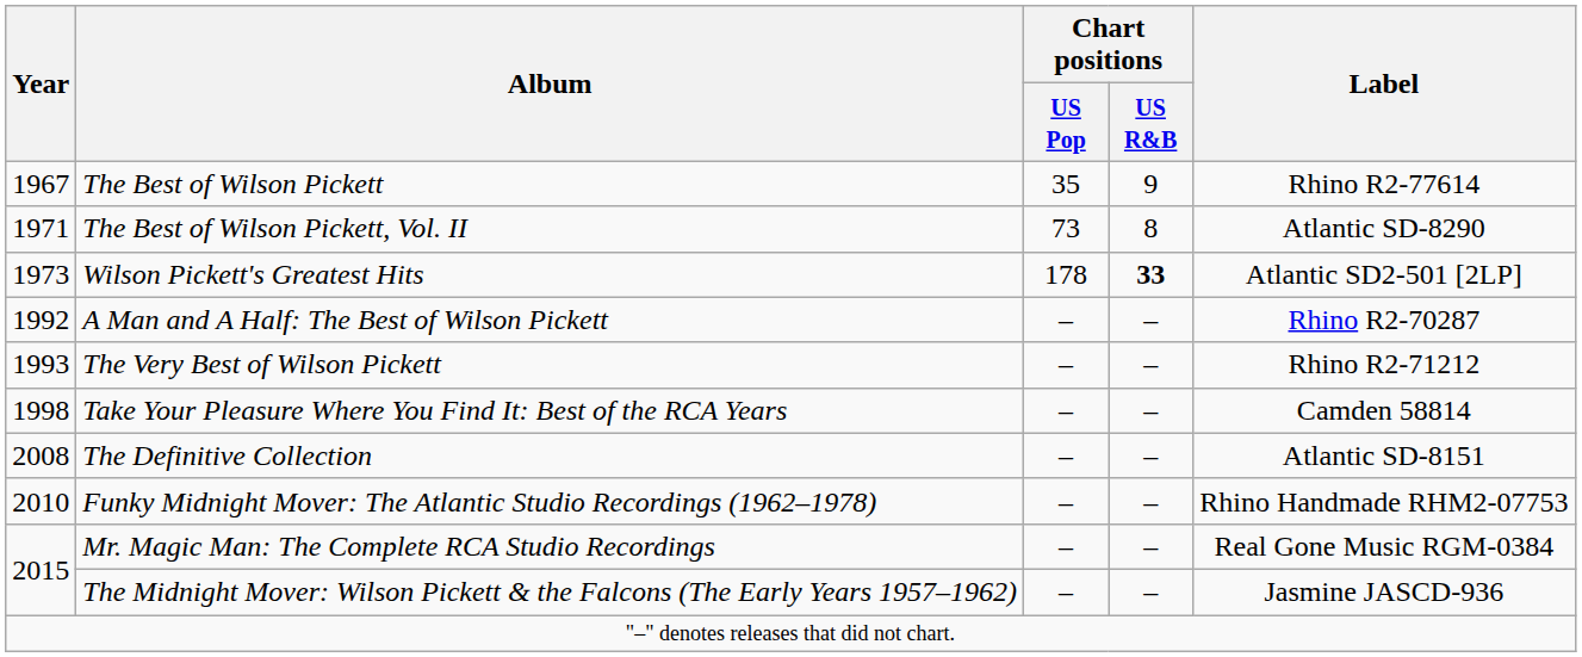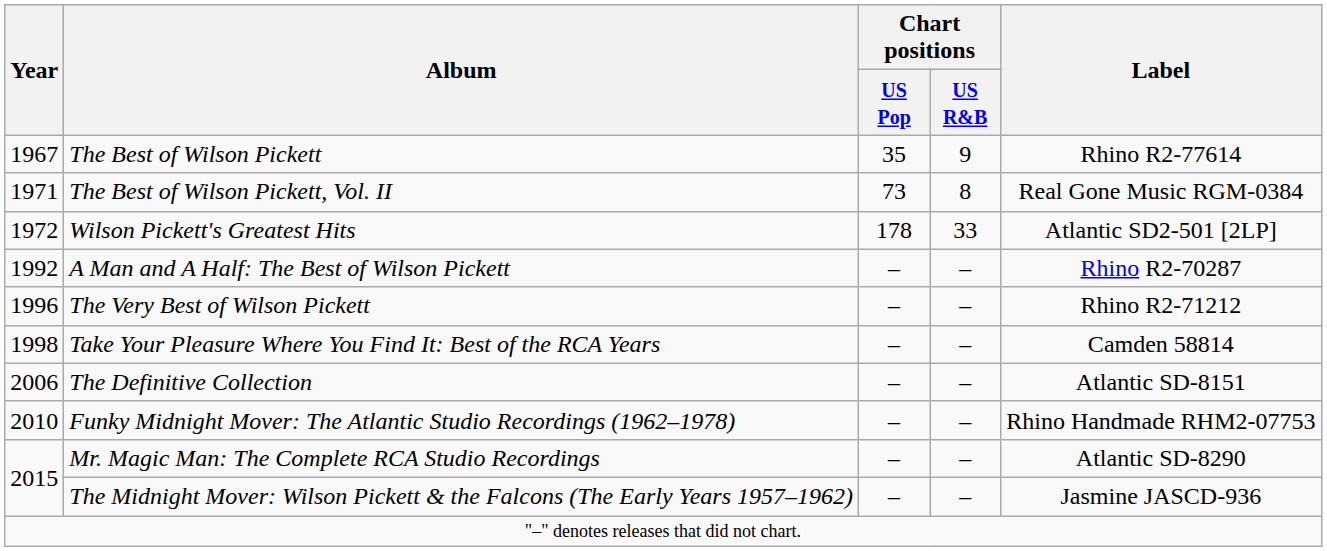The Best of Wilson Pickett, Vol. II | Label: Atlantic SD-8290 -> Real Gone Music RGM-0384
Wilson Pickett's Greatest Hits | Year: 1973 -> 1972
Wilson Pickett's Greatest Hits | Chart positions / US R&B: bold -> normal
The Very Best of Wilson Pickett | Year: 1993 -> 1996
The Definitive Collection | Year: 2008 -> 2006
Mr. Magic Man: The Complete RCA Studio Recordings | Label: Real Gone Music RGM-0384 -> Atlantic SD-8290
